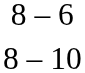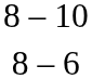rows swapped: 8 – 10 <-> 8 – 6
